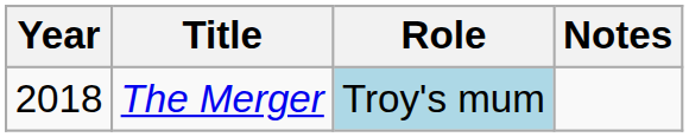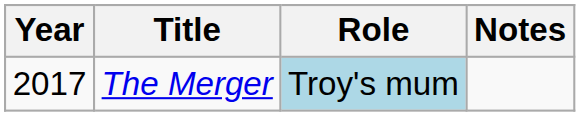The Merger | Year: 2018 -> 2017
